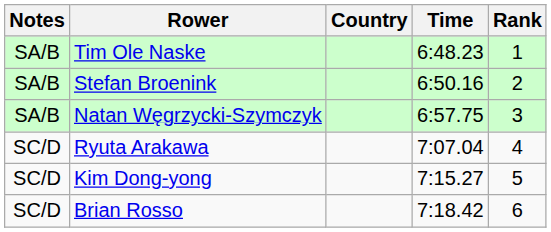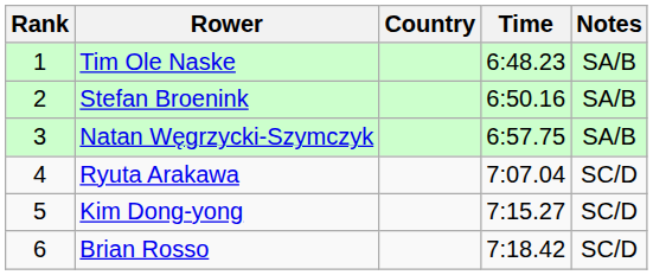columns swapped: Rank <-> Notes
